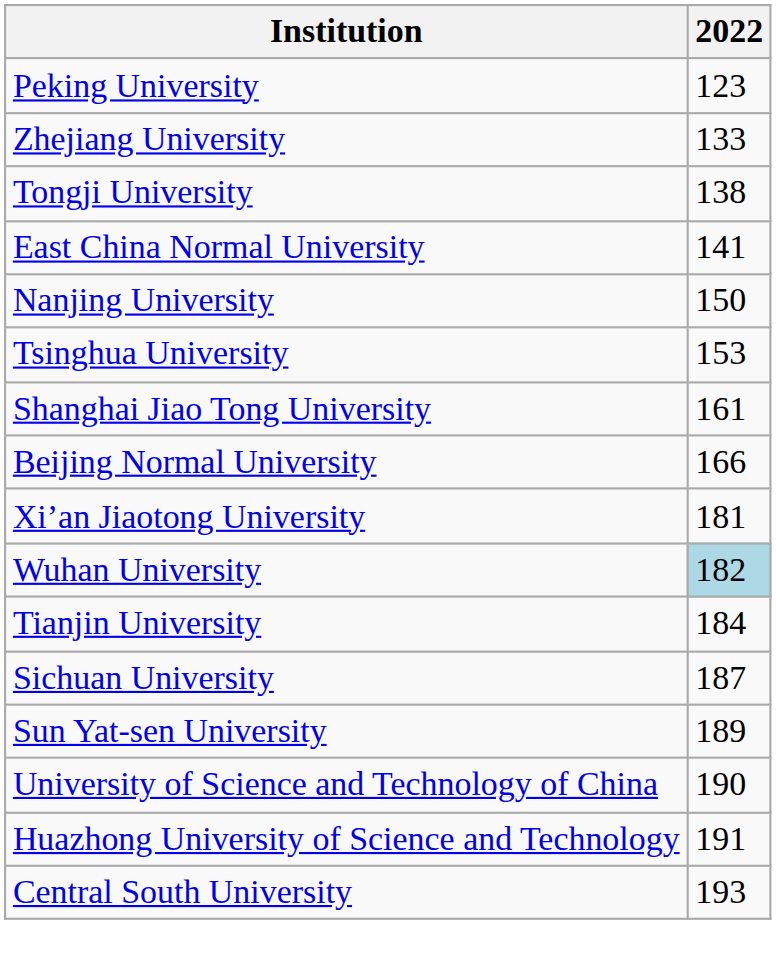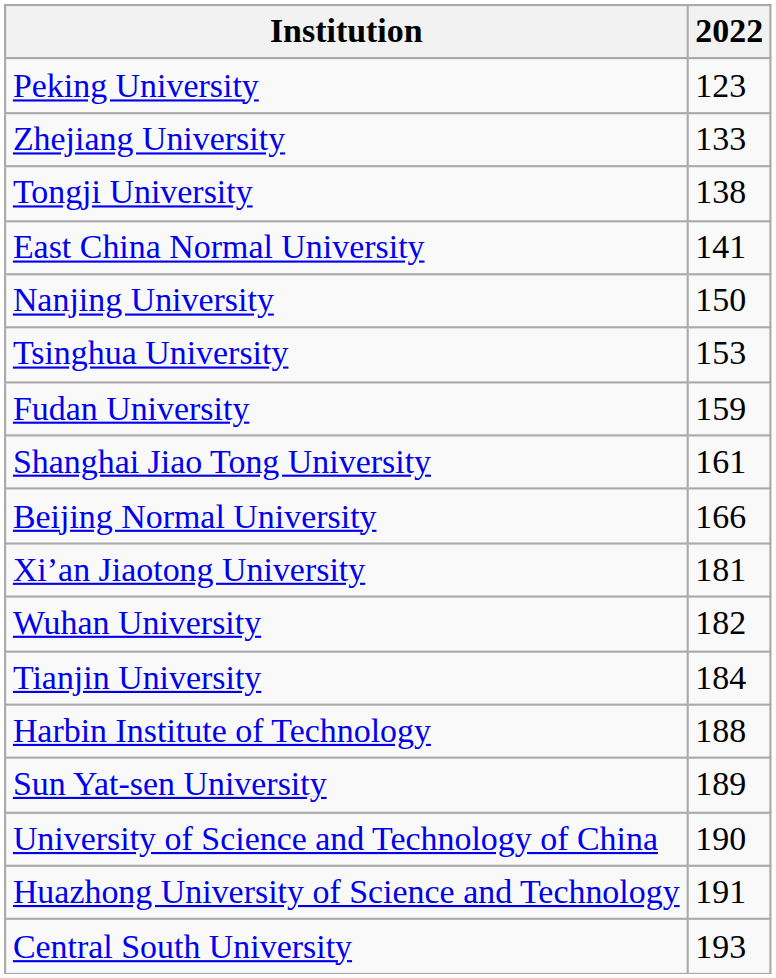+ row: Fudan University | 159
Wuhan University | 2022: lightblue background -> no background
- row: Sichuan University | 187
+ row: Harbin Institute of Technology | 188
